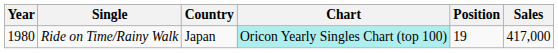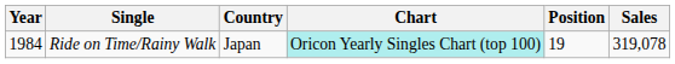Ride on Time/Rainy Walk | Year: 1980 -> 1984
Ride on Time/Rainy Walk | Sales: 417,000 -> 319,078
